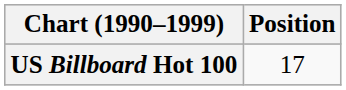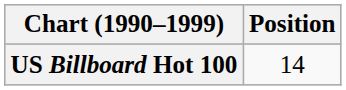US Billboard Hot 100 | Position: 17 -> 14
